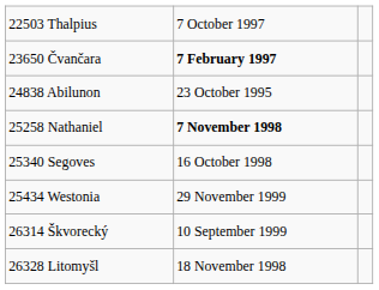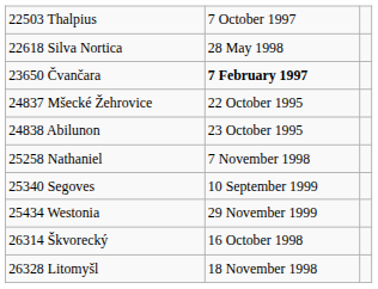+ row: 22618 Silva Nortica | 28 May 1998
+ row: 24837 Mšecké Žehrovice | 22 October 1995
25258 Nathaniel | column 2: bold -> normal
25340 Segoves | column 2: 16 October 1998 -> 10 September 1999
26314 Škvorecký | column 2: 10 September 1999 -> 16 October 1998
